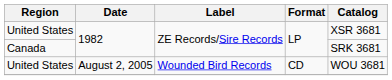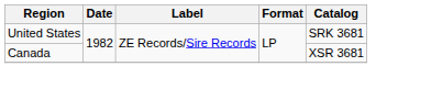United States / 1982 | Catalog: XSR 3681 -> SRK 3681
Canada | Catalog: SRK 3681 -> XSR 3681
- row: United States | August 2, 2005 | Wounded Bird Records | CD | WOU 3681
